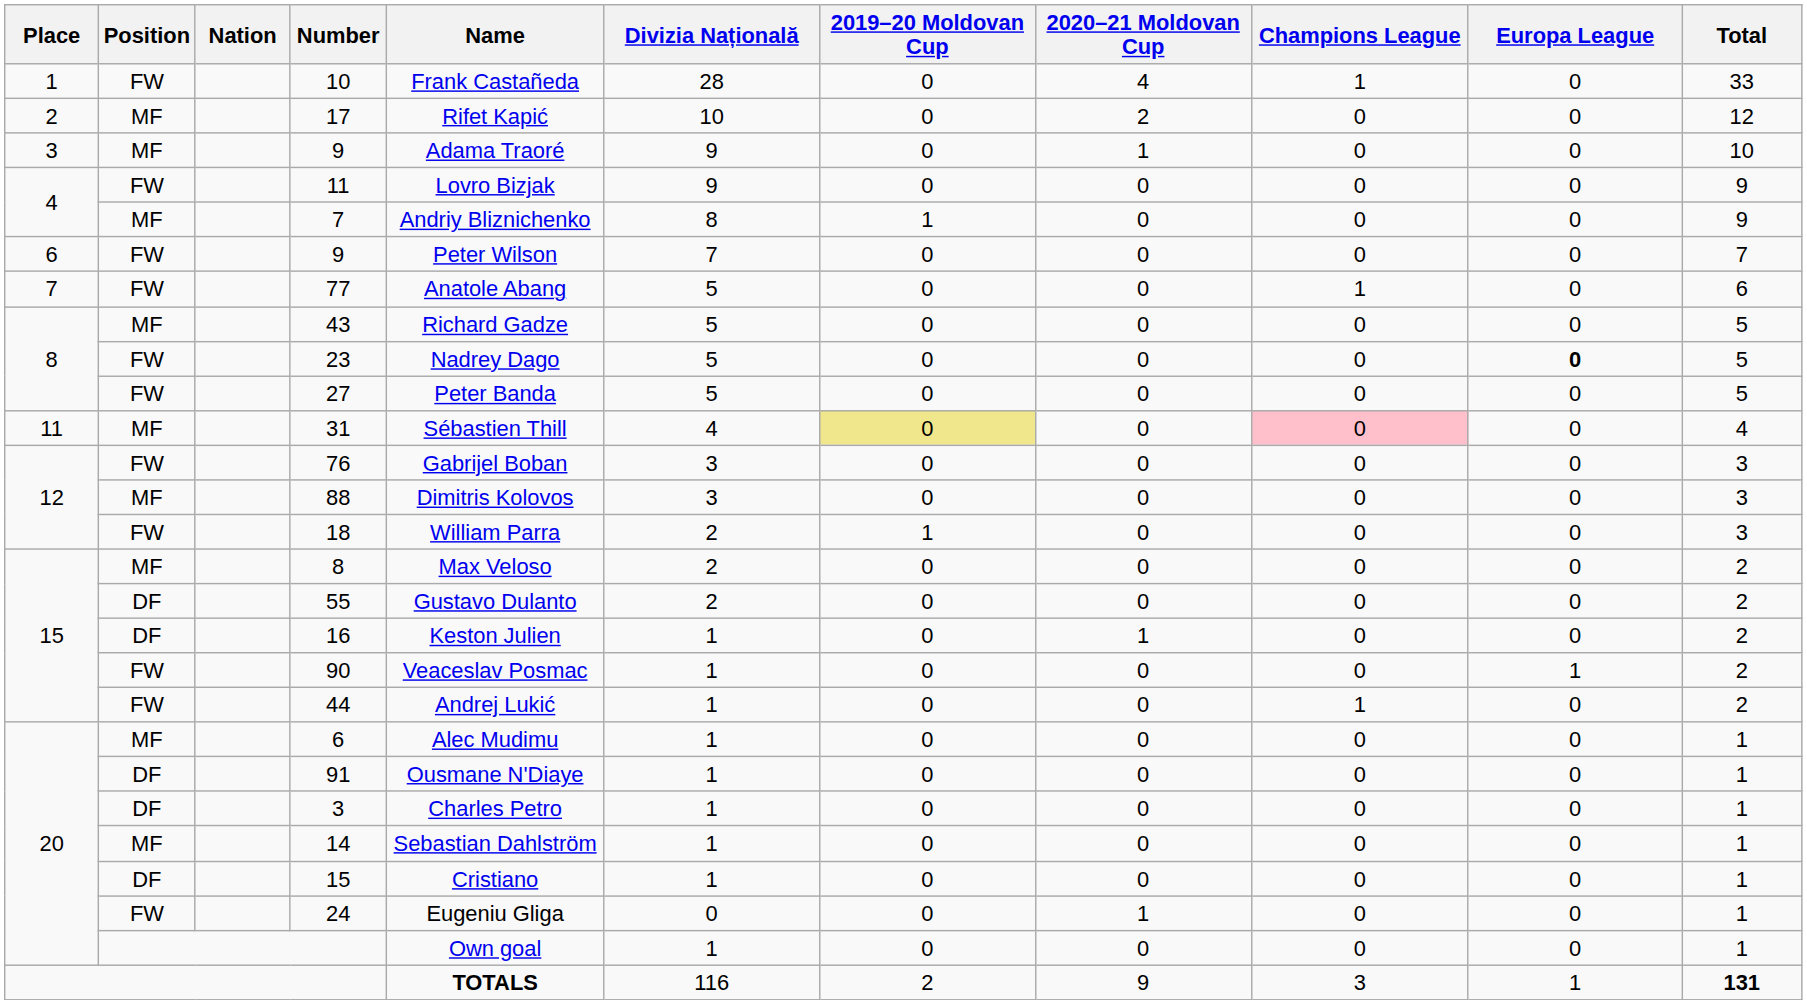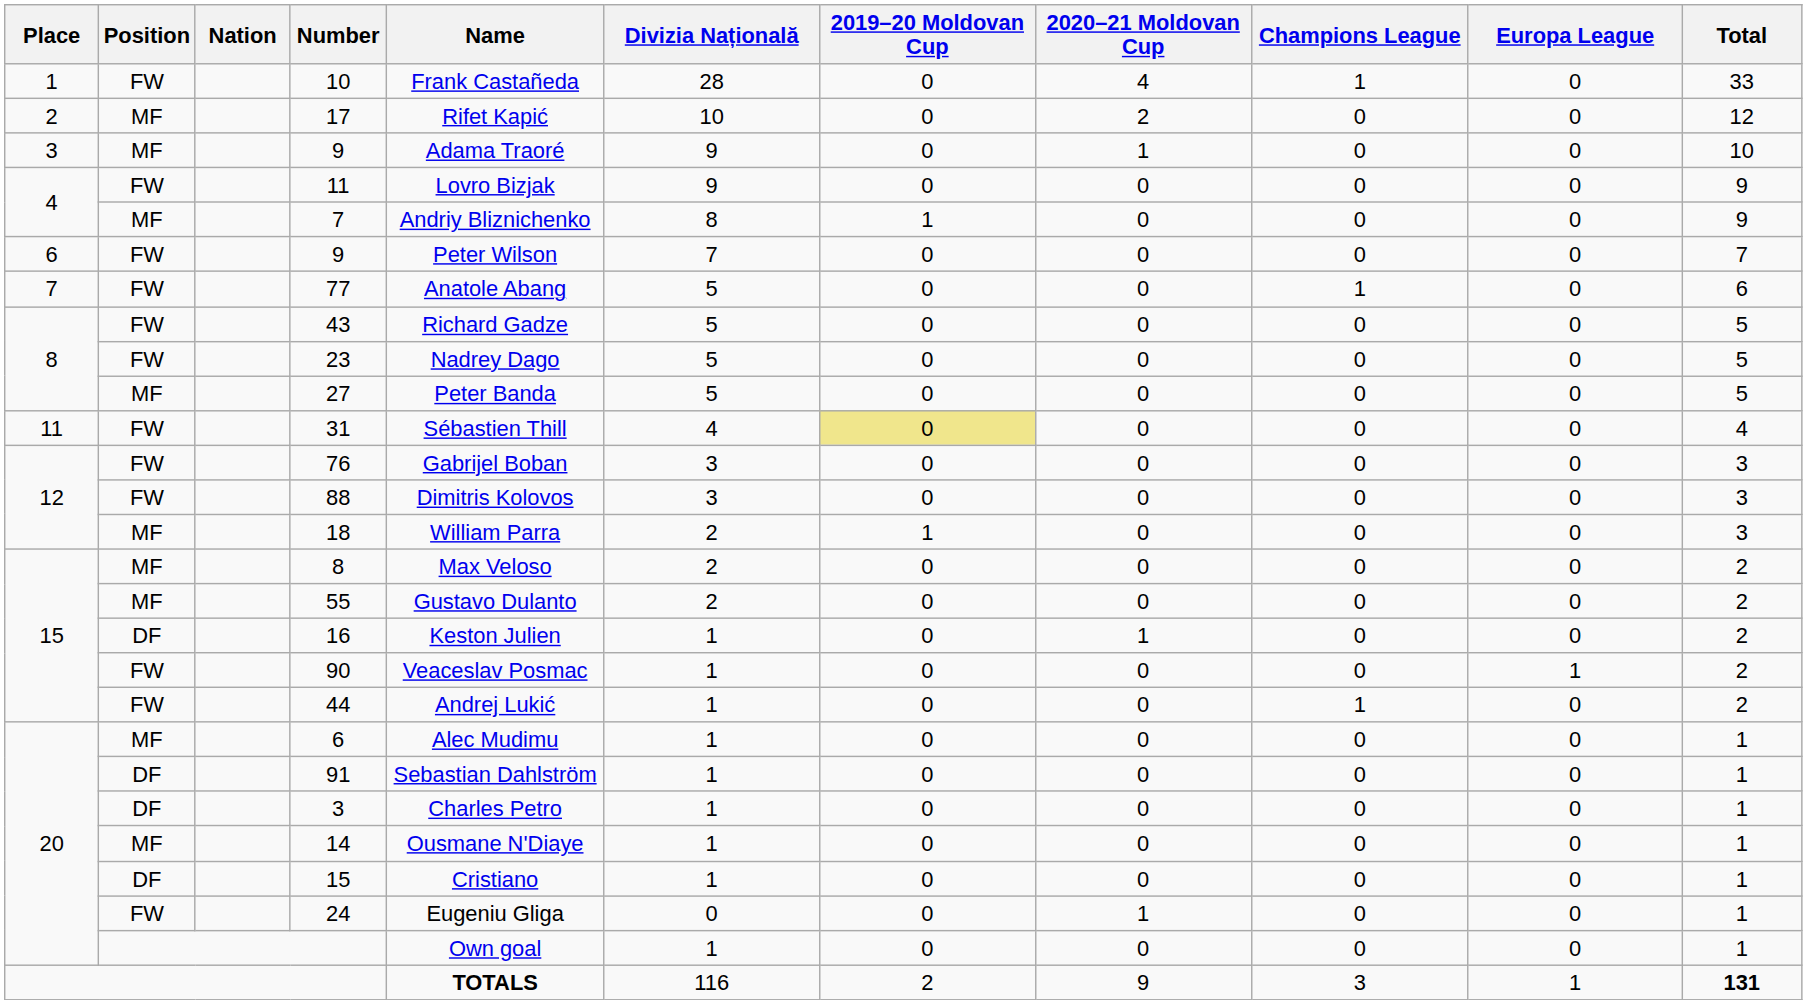43 | Position: MF -> FW
23 | Europa League: bold -> normal
27 | Position: FW -> MF
31 | Position: MF -> FW
31 | Champions League: pink background -> no background
88 | Position: MF -> FW
18 | Position: FW -> MF
55 | Position: DF -> MF
91 | Name: Ousmane N'Diaye -> Sebastian Dahlström
14 | Name: Sebastian Dahlström -> Ousmane N'Diaye
